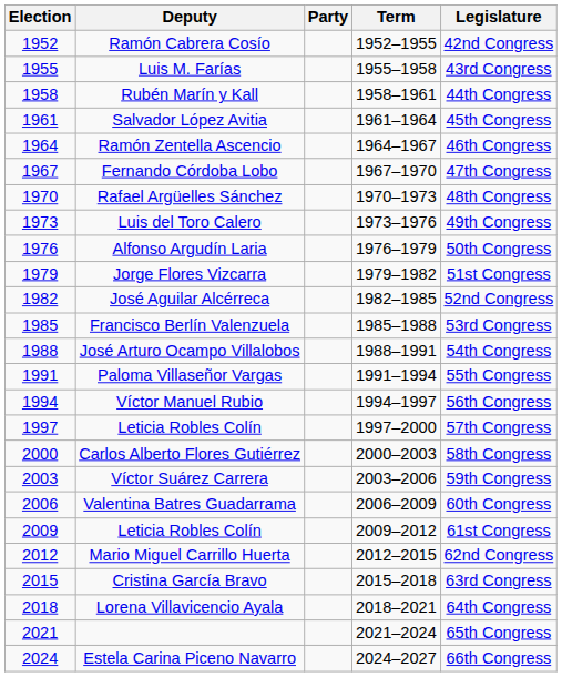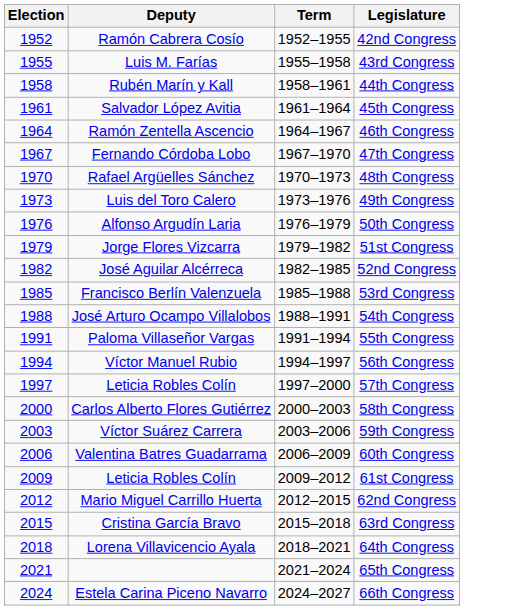- column: Party
